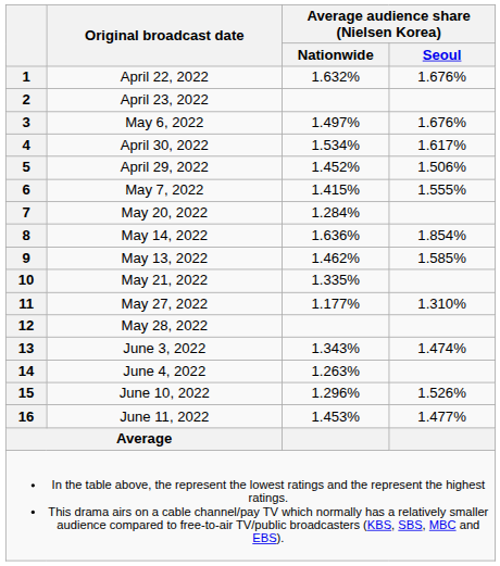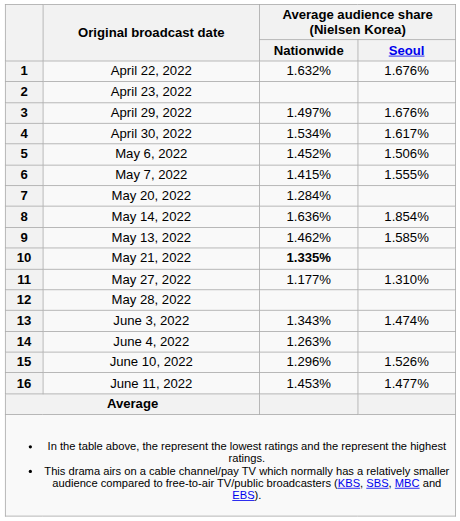3 | Original broadcast date: May 6, 2022 -> April 29, 2022
5 | Original broadcast date: April 29, 2022 -> May 6, 2022
10 | Average audience share (Nielsen Korea) / Nationwide: normal -> bold
